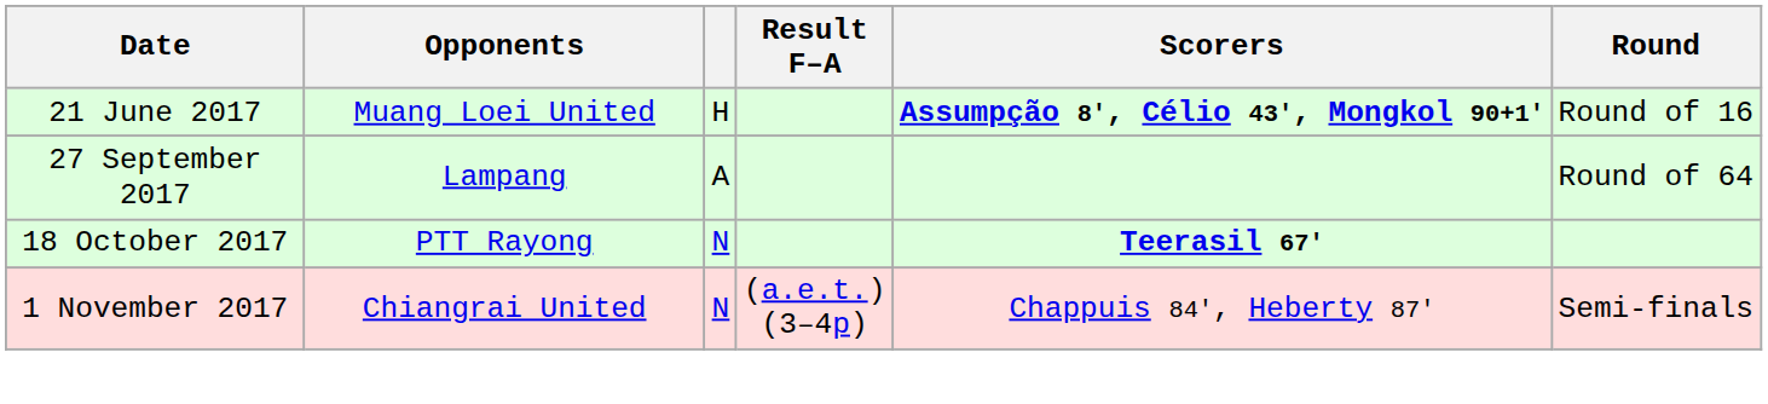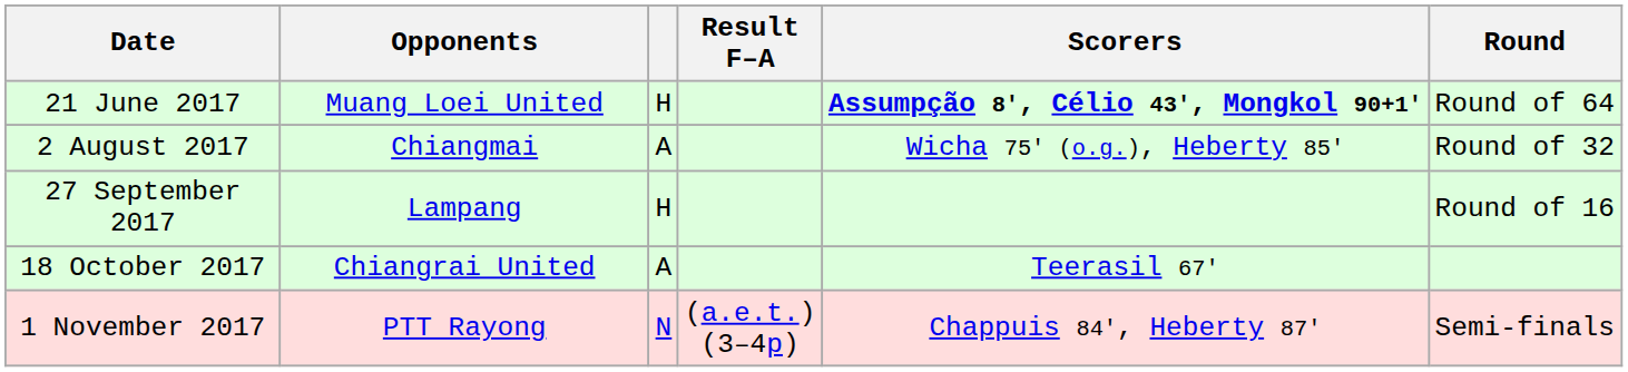21 June 2017 | Round: Round of 16 -> Round of 64
+ row: 2 August 2017 | Chiangmai | A | Wicha 75' (o.g.), Heberty 85' | Round of 32
27 September 2017 | column 3: A -> H
27 September 2017 | Round: Round of 64 -> Round of 16
18 October 2017 | Opponents: PTT Rayong -> Chiangrai United
18 October 2017 | column 3: N -> A
18 October 2017 | Scorers: bold -> normal
1 November 2017 | Opponents: Chiangrai United -> PTT Rayong
